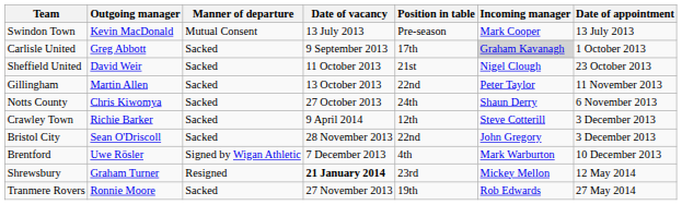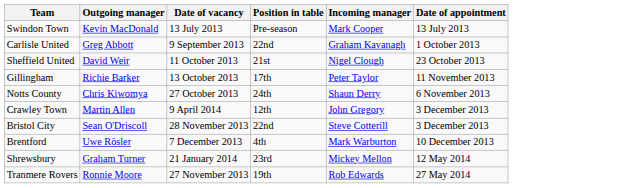- column: Manner of departure | Mutual Consent | Sacked | Sacked | Sacked | Sacked | Sacked | Sacked | Signed by Wigan Athletic | Resigned | Sacked
Carlisle United | Position in table: 17th -> 22nd
Carlisle United | Incoming manager: lightgrey background -> no background
Gillingham | Outgoing manager: Martin Allen -> Richie Barker
Gillingham | Position in table: 22nd -> 17th
Crawley Town | Outgoing manager: Richie Barker -> Martin Allen
Crawley Town | Incoming manager: Steve Cotterill -> John Gregory
Bristol City | Incoming manager: John Gregory -> Steve Cotterill
Shrewsbury | Date of vacancy: bold -> normal
